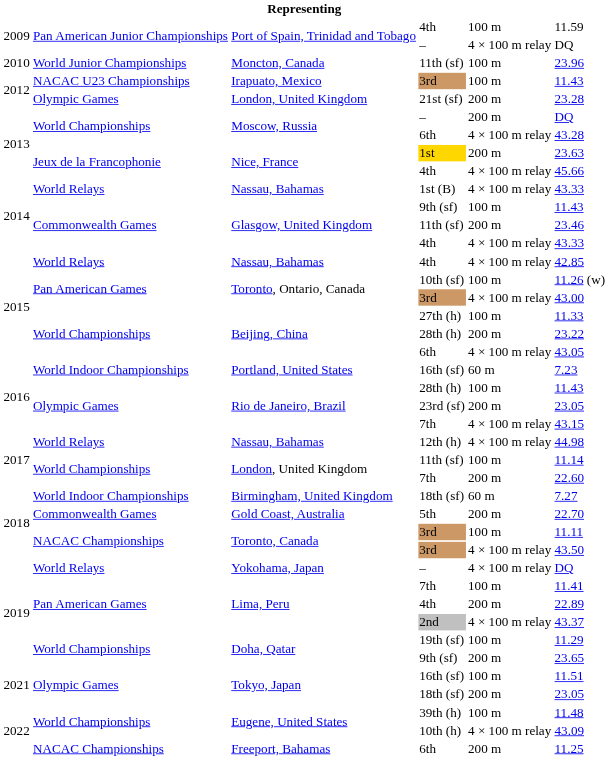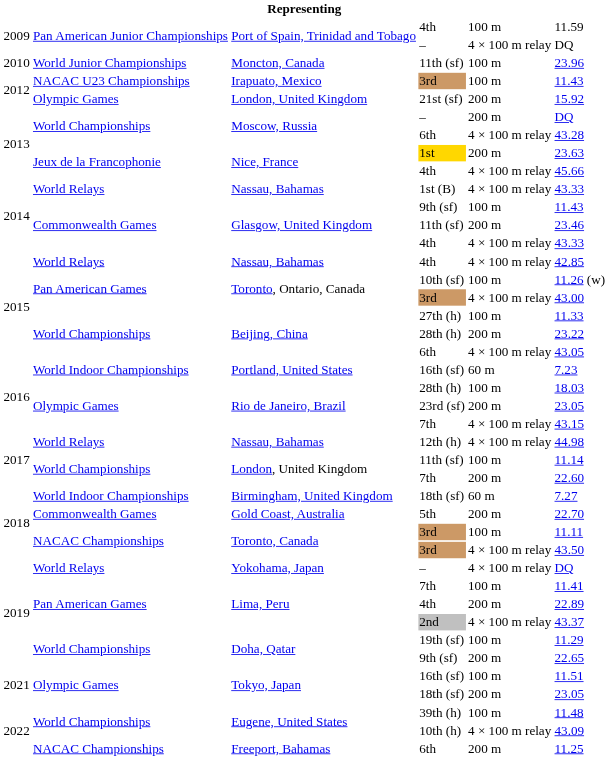21st (sf) | column 6: 23.28 -> 15.92
Rio de Janeiro, Brazil / 28th (h) | column 6: 11.43 -> 18.03
Doha, Qatar / 9th (sf) | column 6: 23.65 -> 22.65
